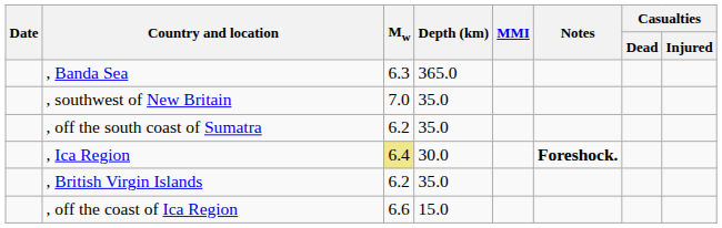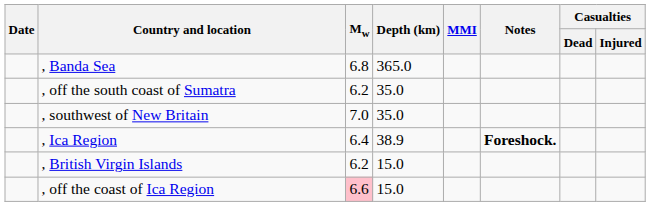, Banda Sea | Mw: 6.3 -> 6.8
rows swapped: , southwest of New Britain <-> , off the south coast of Sumatra
, Ica Region | Mw: khaki background -> no background
, Ica Region | Depth (km): 30.0 -> 38.9
, British Virgin Islands | Depth (km): 35.0 -> 15.0
, off the coast of Ica Region | Mw: no background -> pink background
